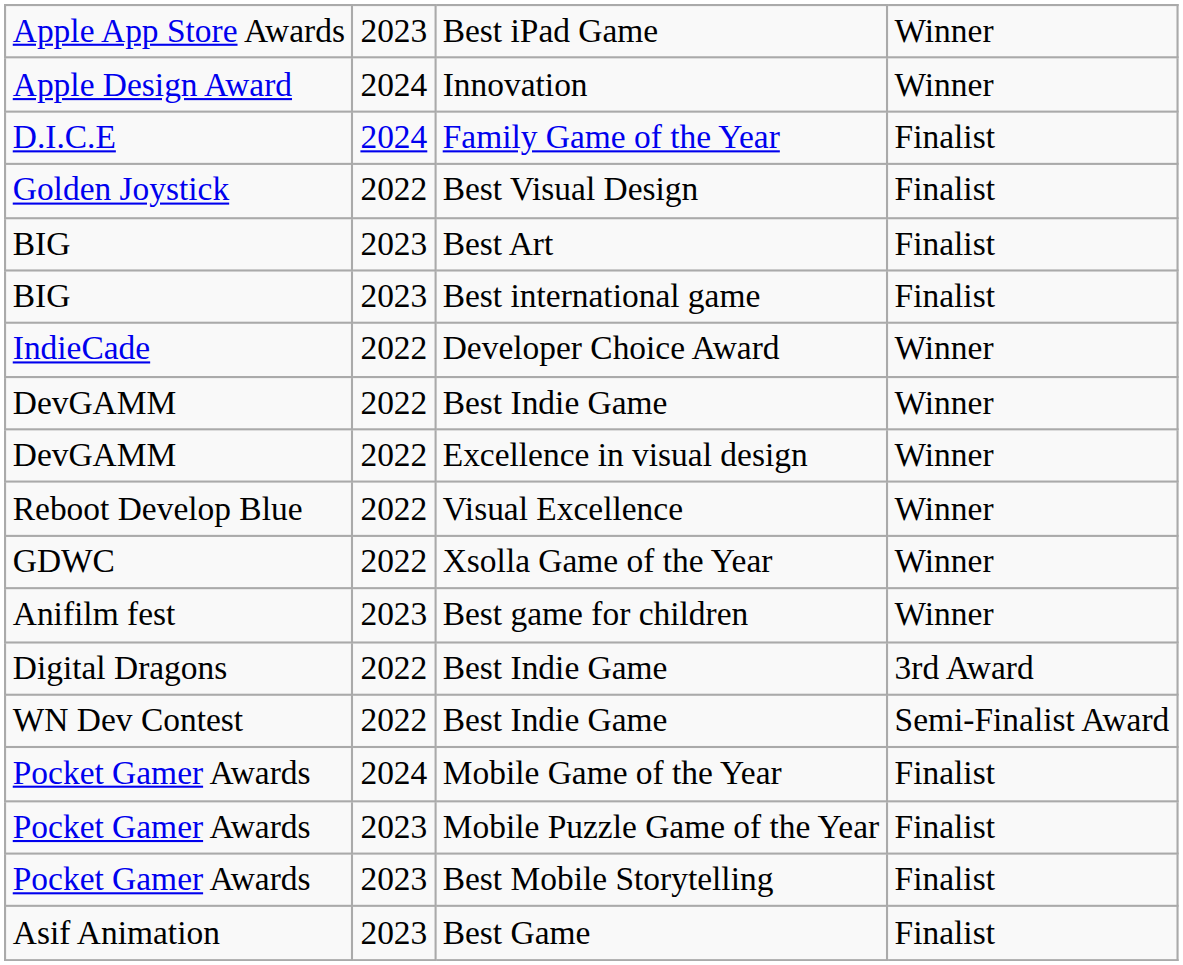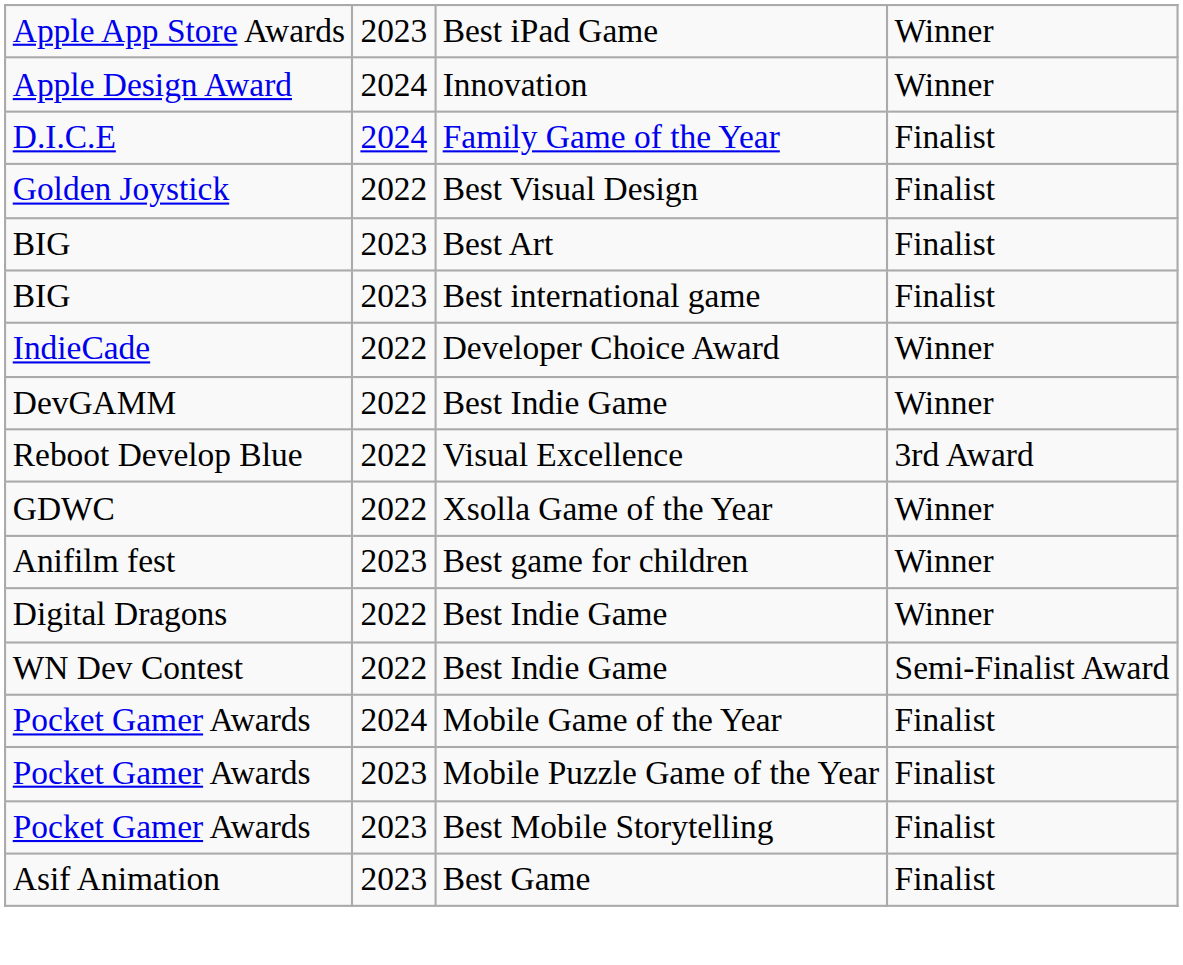- row: DevGAMM | 2022 | Excellence in visual design | Winner
Visual Excellence | column 4: Winner -> 3rd Award
Digital Dragons / Best Indie Game | column 4: 3rd Award -> Winner
